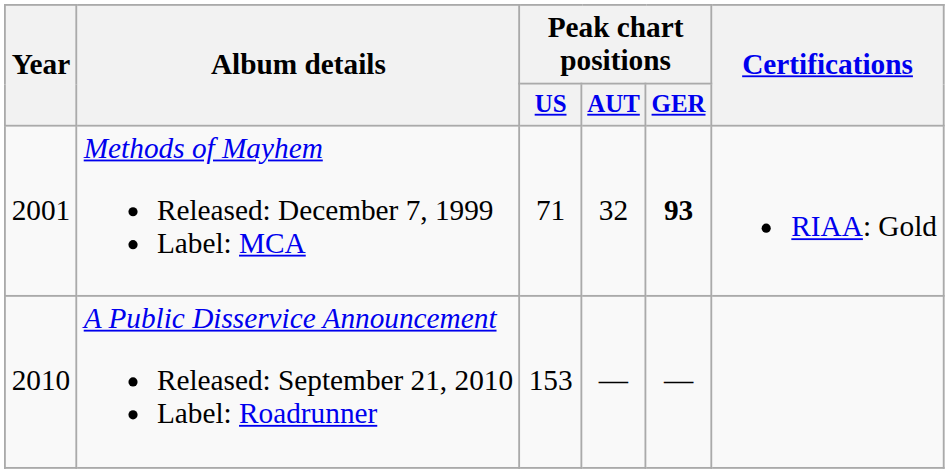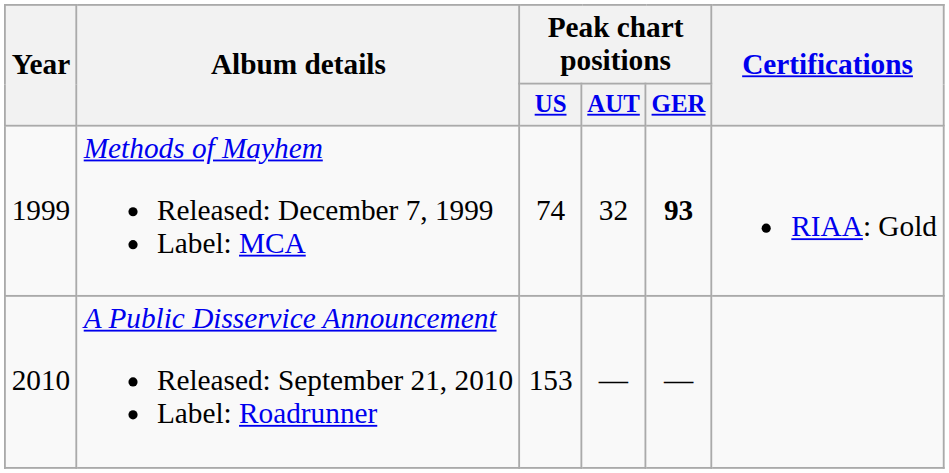Methods of Mayhem Released: December 7, 1999 Label: MCA | Year: 2001 -> 1999
Methods of Mayhem Released: December 7, 1999 Label: MCA | Peak chart positions / US: 71 -> 74
